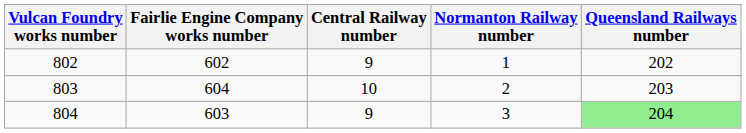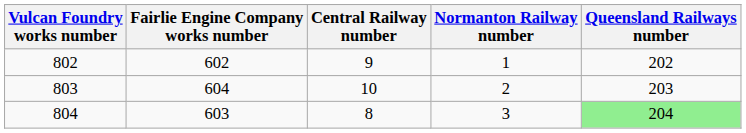804 | Central Railway number: 9 -> 8
